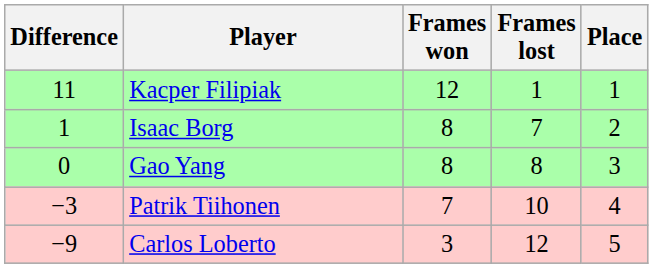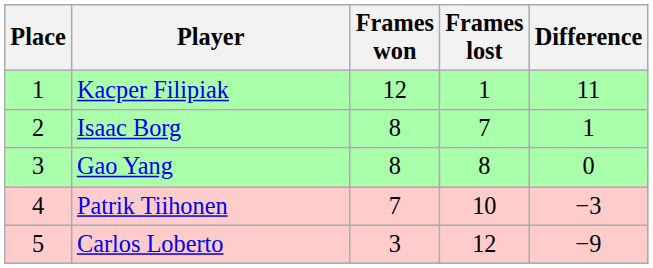columns swapped: Place <-> Difference
